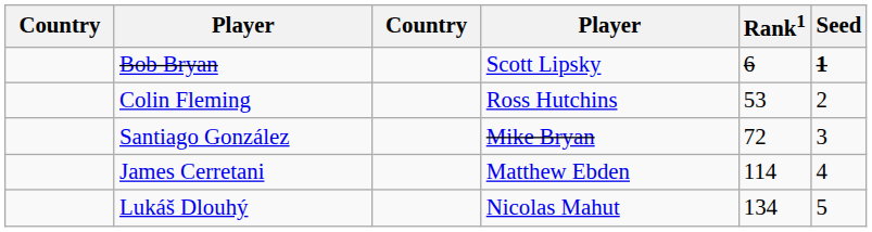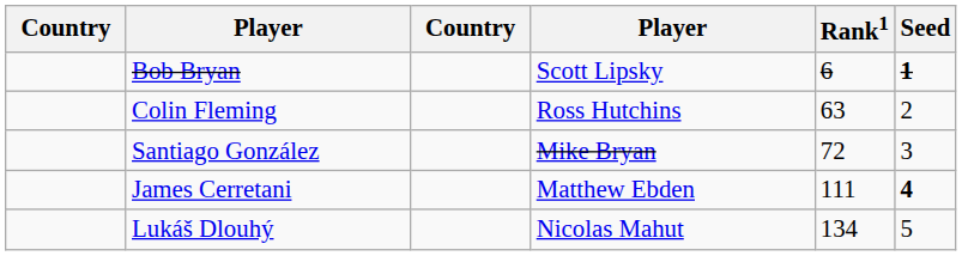Colin Fleming | Rank1: 53 -> 63
James Cerretani | Rank1: 114 -> 111
James Cerretani | Seed: normal -> bold
